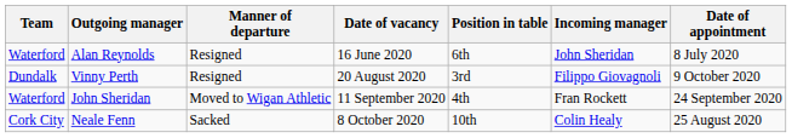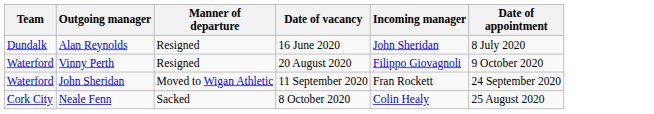- column: Position in table | 6th | 3rd | 4th | 10th
Alan Reynolds | Team: Waterford -> Dundalk
Vinny Perth | Team: Dundalk -> Waterford
